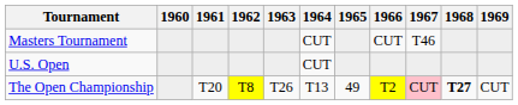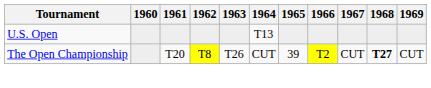- row: Masters Tournament | CUT | CUT | T46
U.S. Open | 1964: CUT -> T13
The Open Championship | 1964: T13 -> CUT
The Open Championship | 1965: 49 -> 39
The Open Championship | 1967: pink background -> no background
